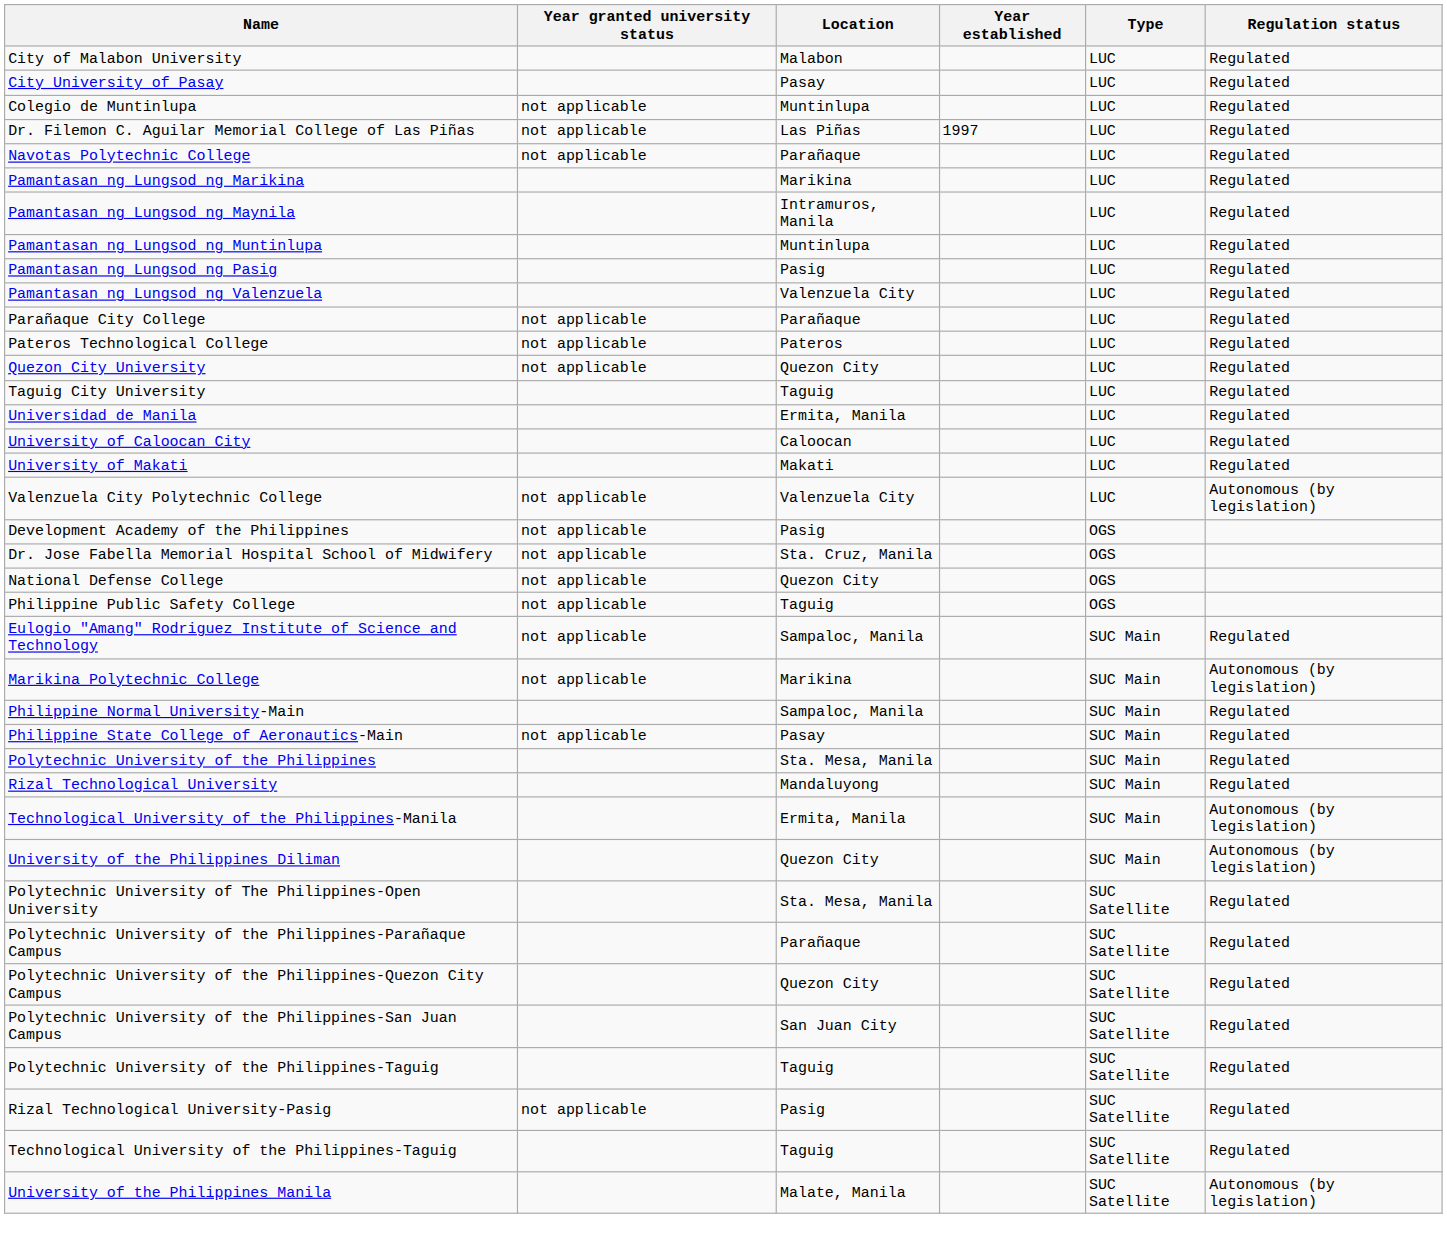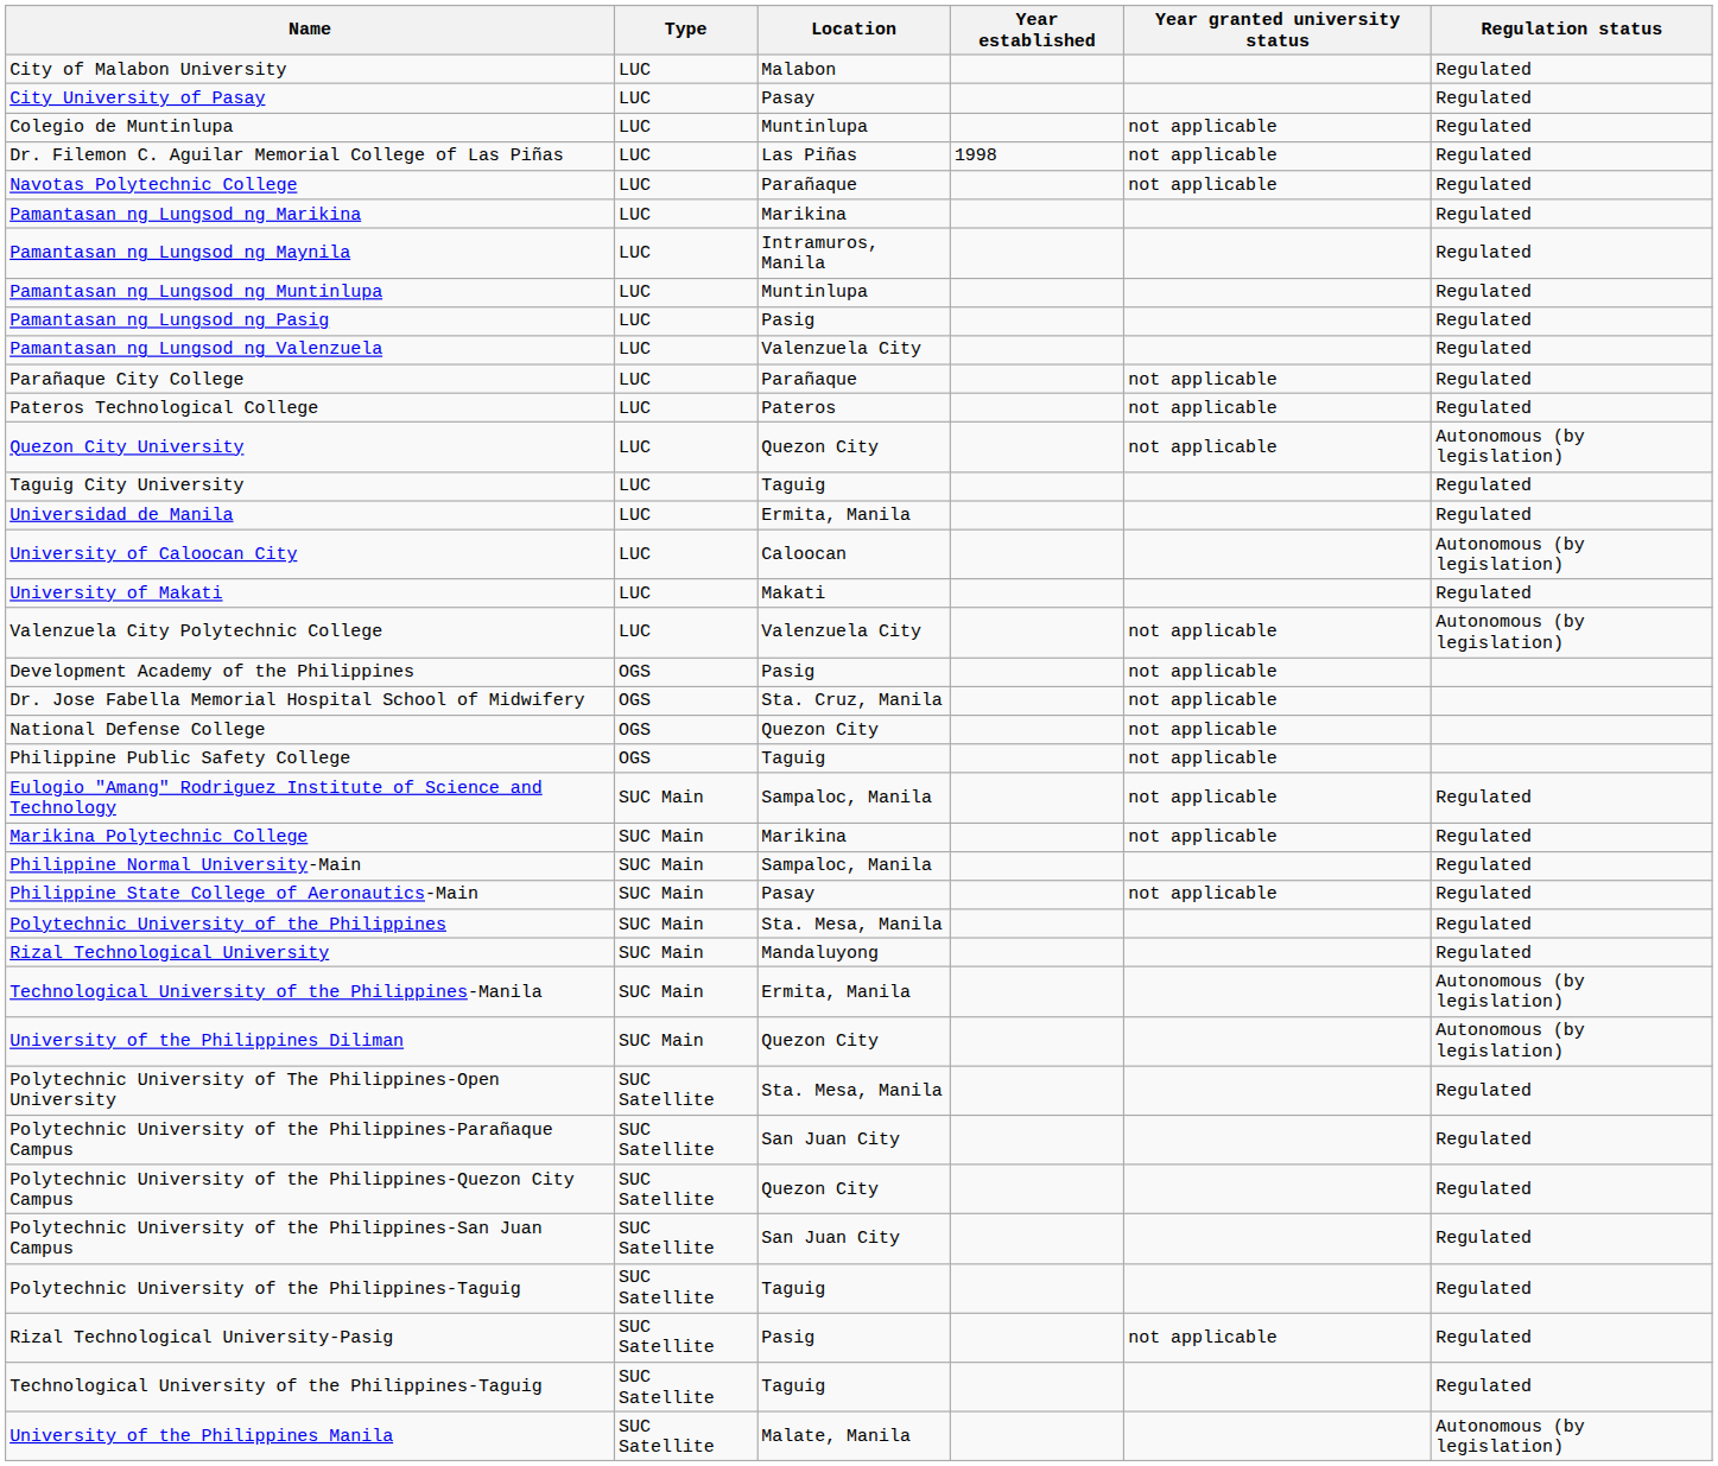columns swapped: Type <-> Year granted university status
Dr. Filemon C. Aguilar Memorial College of Las Piñas | Year established: 1997 -> 1998
Quezon City University | Regulation status: Regulated -> Autonomous (by legislation)
University of Caloocan City | Regulation status: Regulated -> Autonomous (by legislation)
Marikina Polytechnic College | Regulation status: Autonomous (by legislation) -> Regulated
Polytechnic University of the Philippines-Parañaque Campus | Location: Parañaque -> San Juan City
